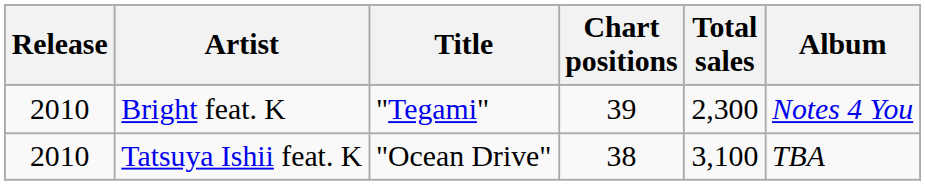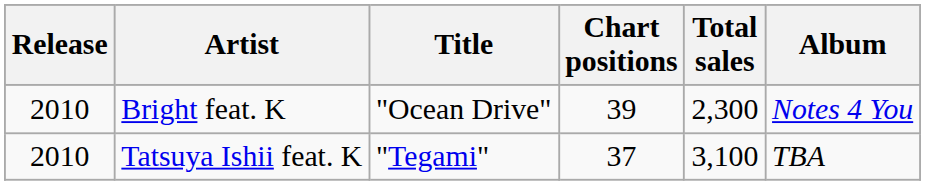Bright feat. K | Title: "Tegami" -> "Ocean Drive"
Tatsuya Ishii feat. K | Title: "Ocean Drive" -> "Tegami"
Tatsuya Ishii feat. K | Chart positions: 38 -> 37
